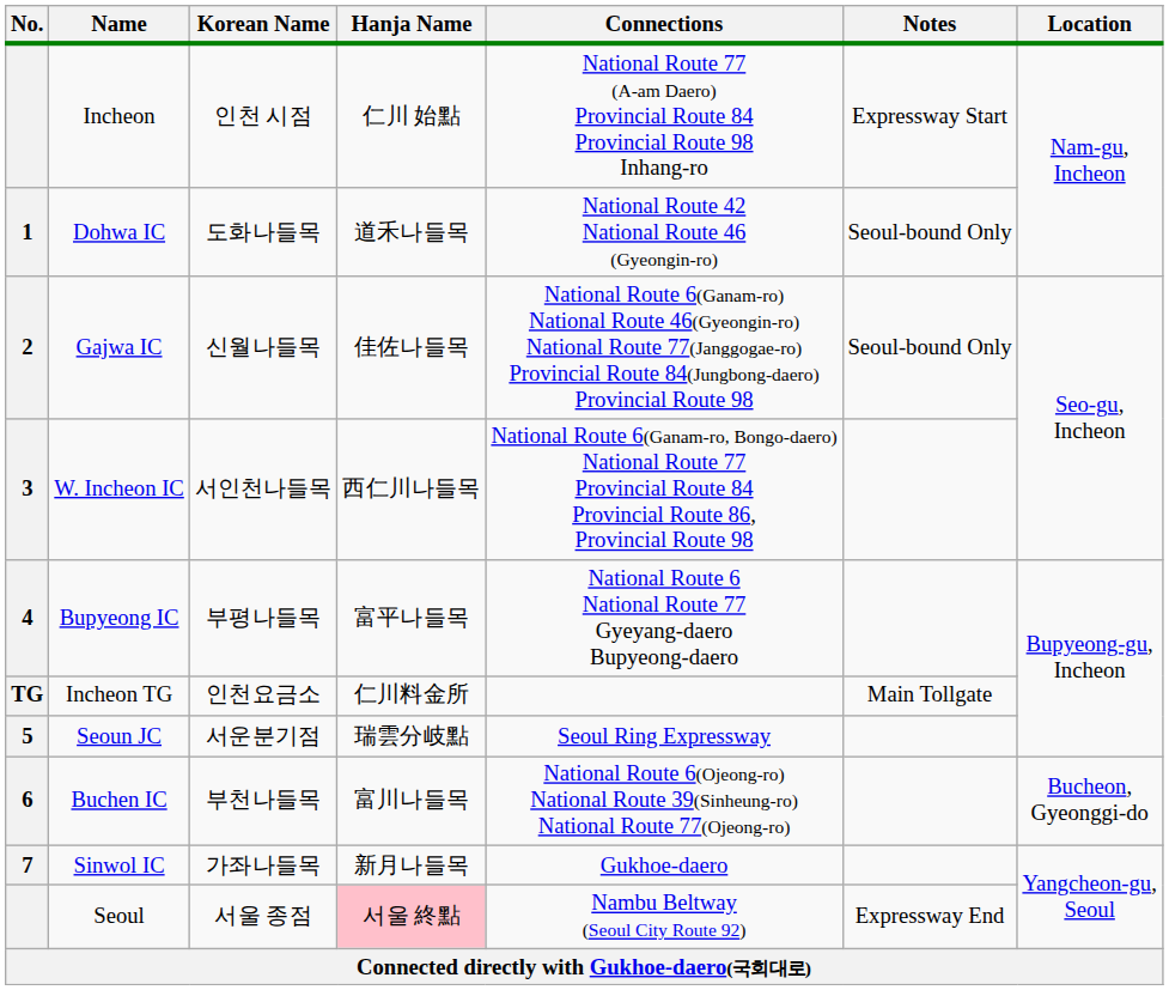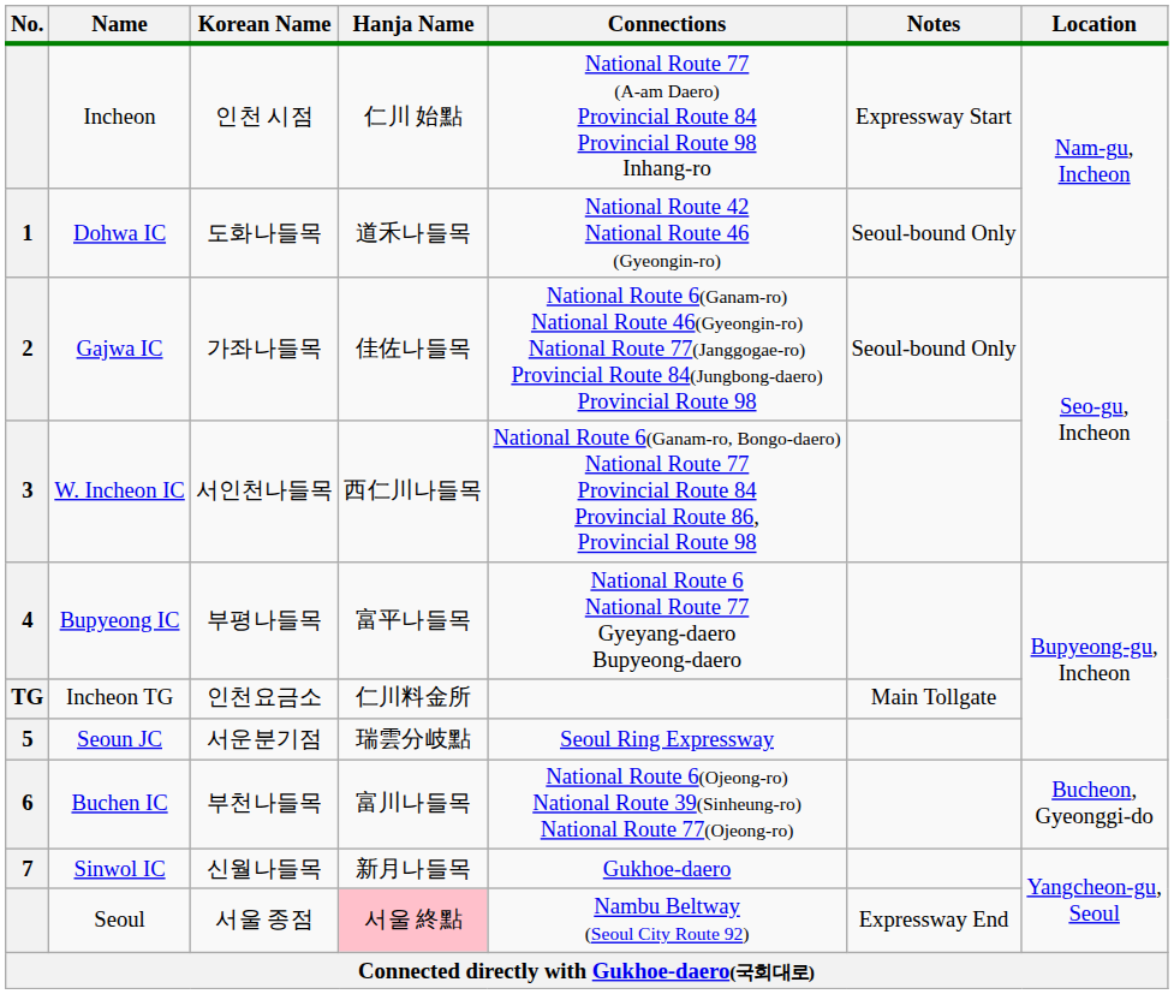Gajwa IC | Korean Name: 신월나들목 -> 가좌나들목
Sinwol IC | Korean Name: 가좌나들목 -> 신월나들목
